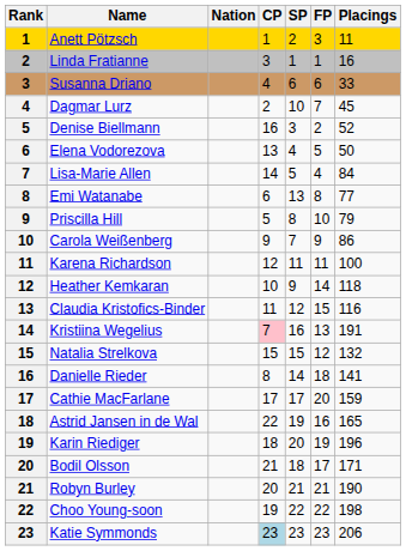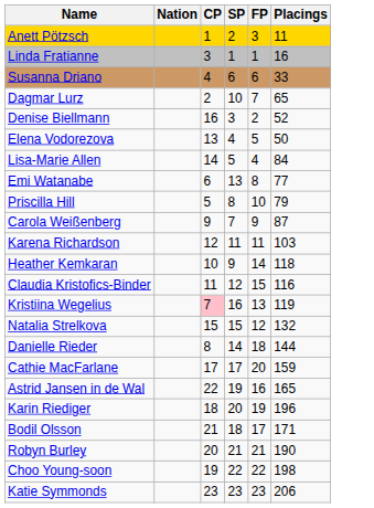- column: Rank | 1 | 2 | 3 | 4 | 5 | 6 | 7 | 8 | 9 | 10 | 11 | 12 | 13 | 14 | 15 | 16 | 17 | 18 | 19 | 20 | 21 | 22 | 23
Dagmar Lurz | Placings: 45 -> 65
Carola Weißenberg | Placings: 86 -> 87
Karena Richardson | Placings: 100 -> 103
Kristiina Wegelius | Placings: 191 -> 119
Danielle Rieder | Placings: 141 -> 144
Katie Symmonds | CP: lightblue background -> no background
